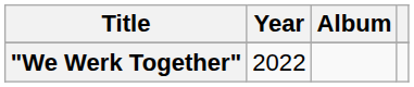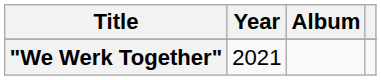"We Werk Together" | Year: 2022 -> 2021
